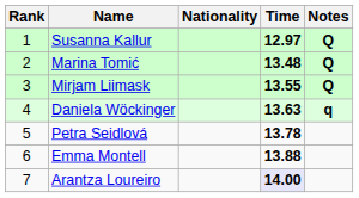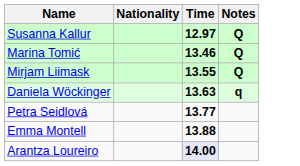- column: Rank | 1 | 2 | 3 | 4 | 5 | 6 | 7
Marina Tomić | Time: 13.48 -> 13.46
Petra Seidlová | Time: 13.78 -> 13.77
